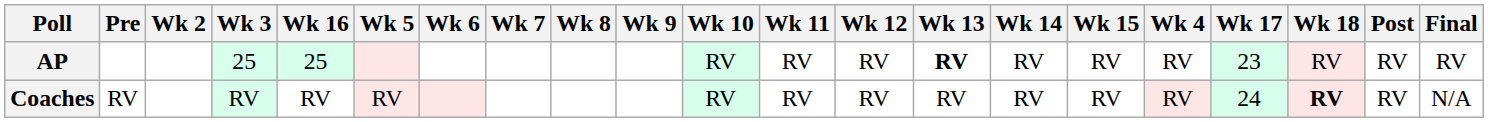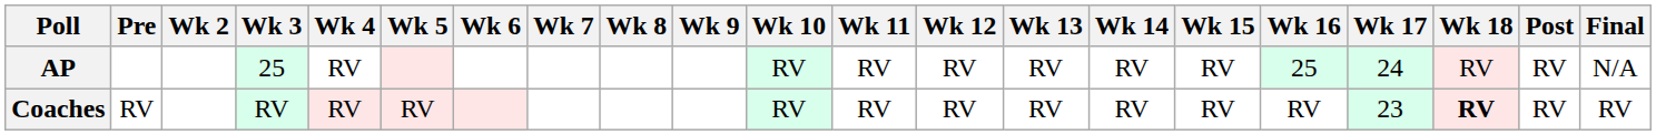columns swapped: Wk 4 <-> Wk 16
AP | Wk 13: bold -> normal
AP | Wk 17: 23 -> 24
AP | Final: RV -> N/A
Coaches | Wk 17: 24 -> 23
Coaches | Final: N/A -> RV
